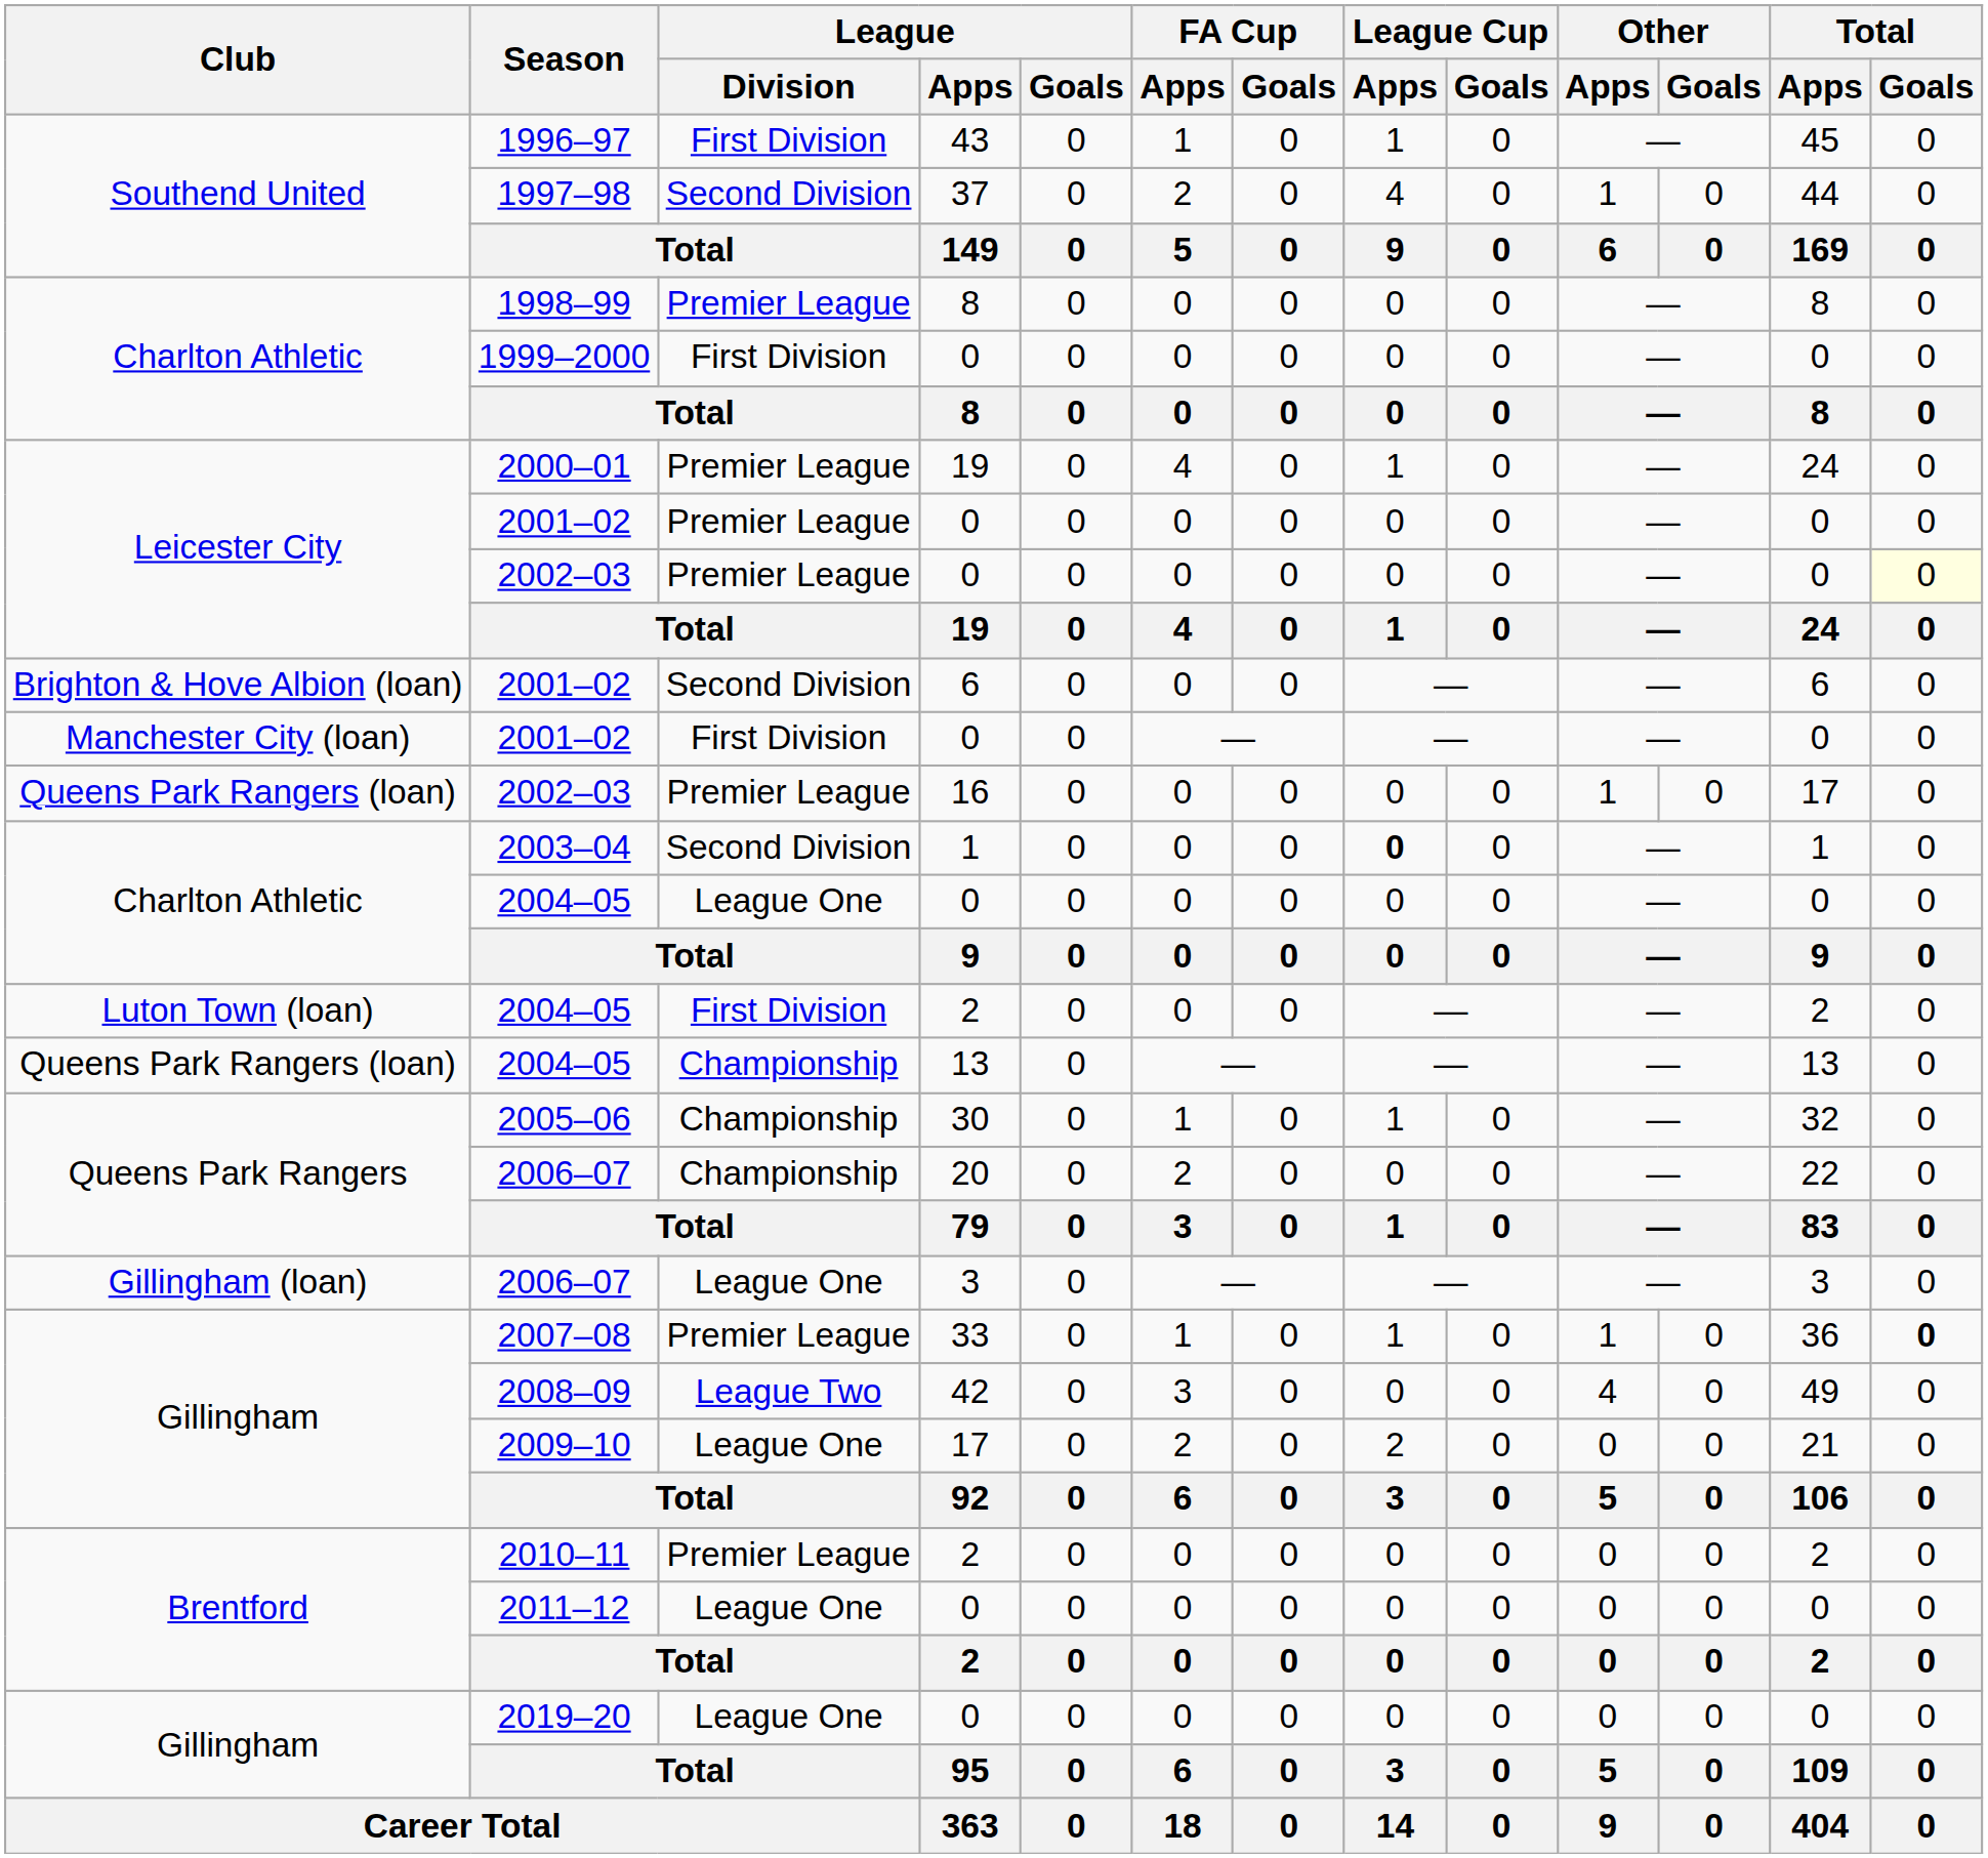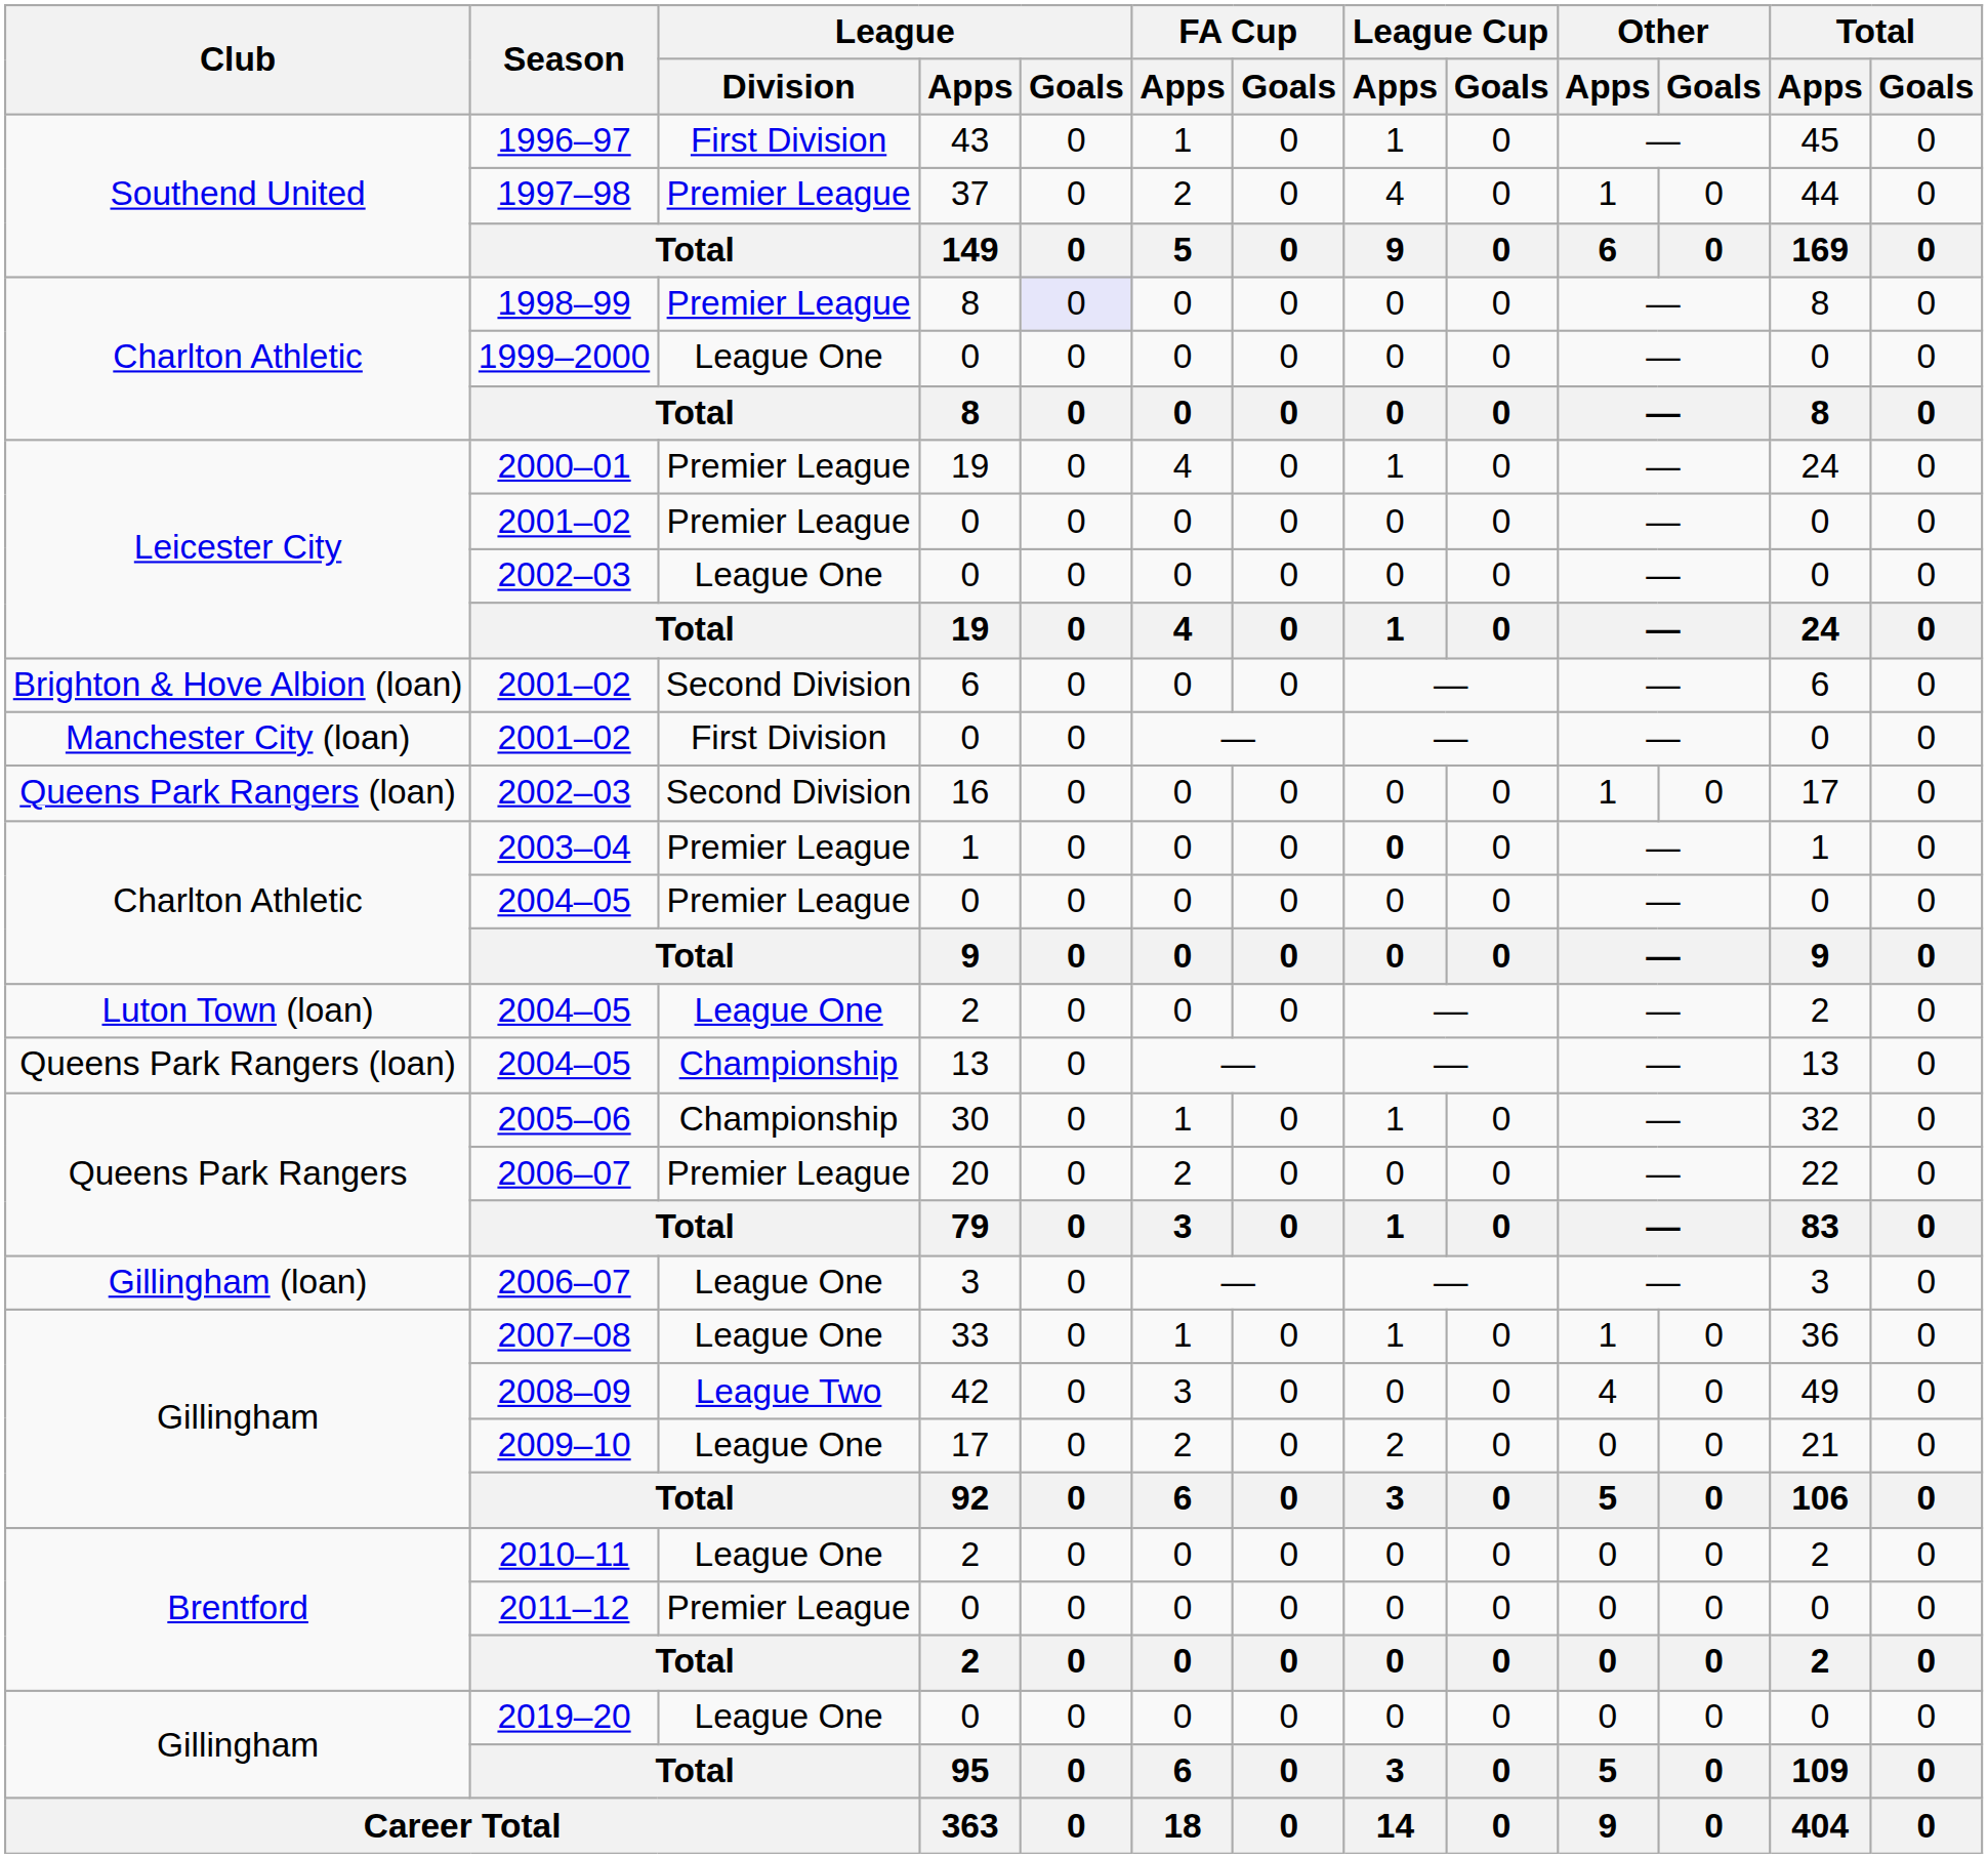1997–98 | League / Division: Second Division -> Premier League
1998–99 | League / Goals: no background -> lavender background
1999–2000 | League / Division: First Division -> League One
Leicester City / 2002–03 | League / Division: Premier League -> League One
Leicester City / 2002–03 | Total / Goals: lightyellow background -> no background
Queens Park Rangers (loan) / 2002–03 | League / Division: Premier League -> Second Division
2003–04 | League / Division: Second Division -> Premier League
Charlton Athletic / 2004–05 | League / Division: League One -> Premier League
Luton Town (loan) / 2004–05 | League / Division: First Division -> League One
Queens Park Rangers / 2006–07 | League / Division: Championship -> Premier League
2007–08 | League / Division: Premier League -> League One
2007–08 | Total / Goals: bold -> normal
2010–11 | League / Division: Premier League -> League One
2011–12 | League / Division: League One -> Premier League
